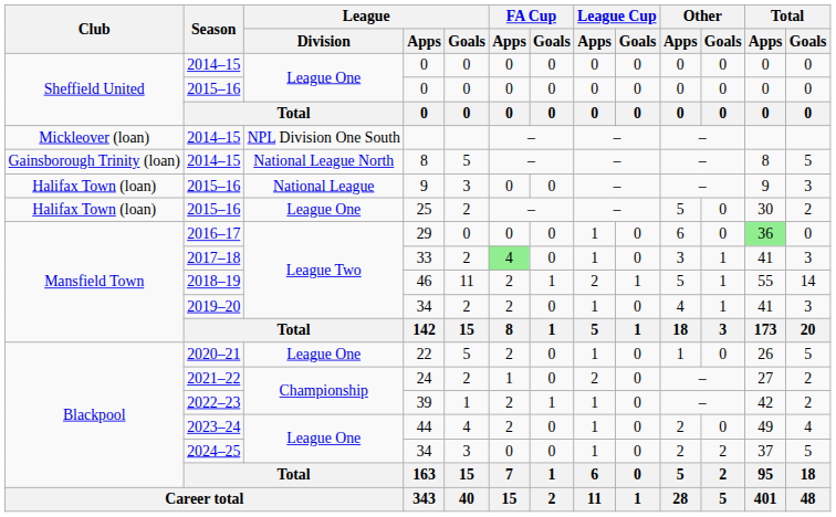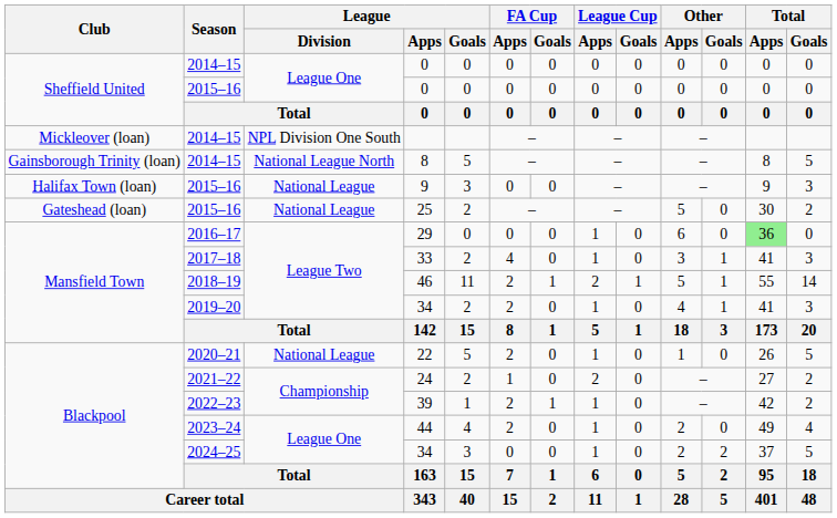25 | Club: Halifax Town (loan) -> Gateshead (loan)
25 | League / Division: League One -> National League
33 | FA Cup / Apps: lightgreen background -> no background
22 | League / Division: League One -> National League
